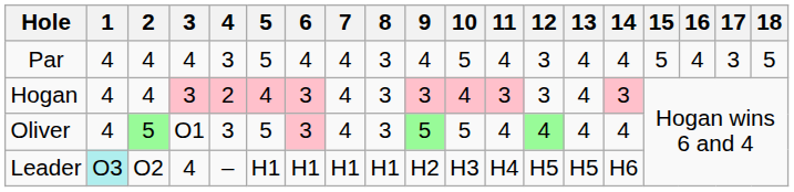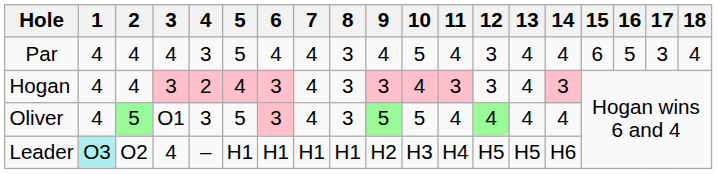Par | 15: 5 -> 6
Par | 16: 4 -> 5
Par | 18: 5 -> 4
